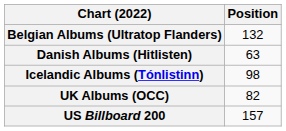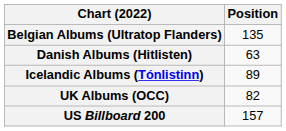Belgian Albums (Ultratop Flanders) | Position: 132 -> 135
Icelandic Albums (Tónlistinn) | Position: 98 -> 89
